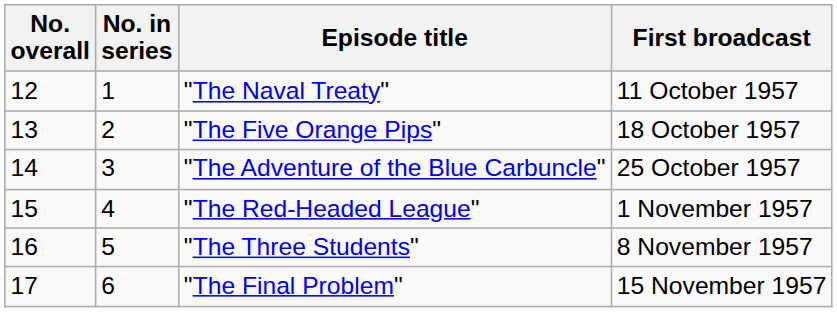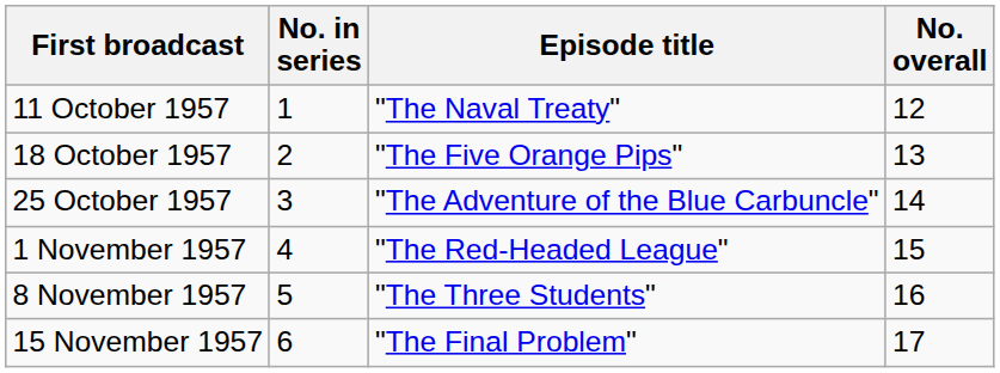columns swapped: No. overall <-> First broadcast
